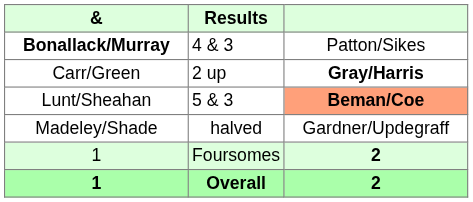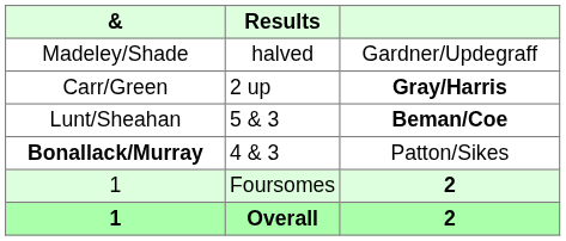rows swapped: Bonallack/Murray <-> Madeley/Shade
Lunt/Sheahan | column 3: lightsalmon background -> no background
